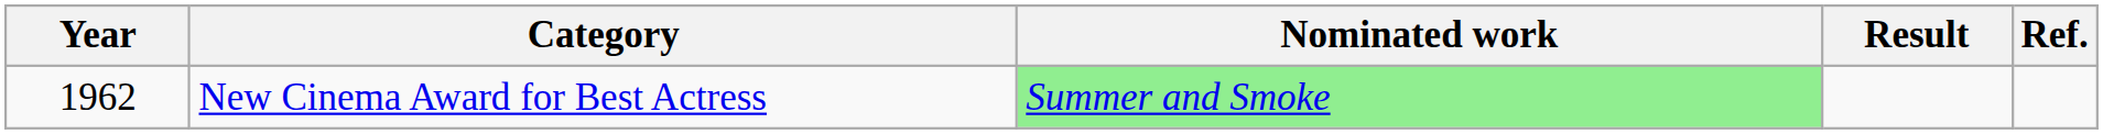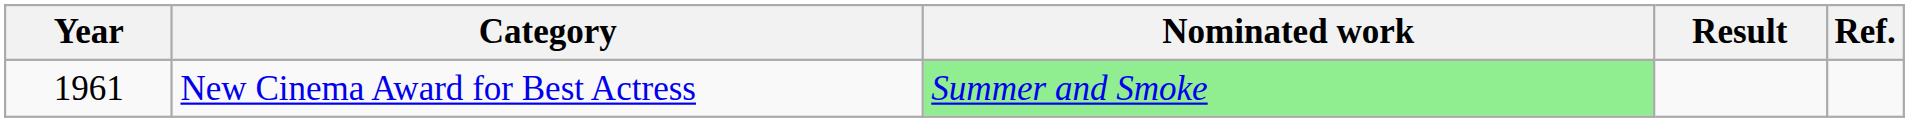New Cinema Award for Best Actress | Year: 1962 -> 1961
